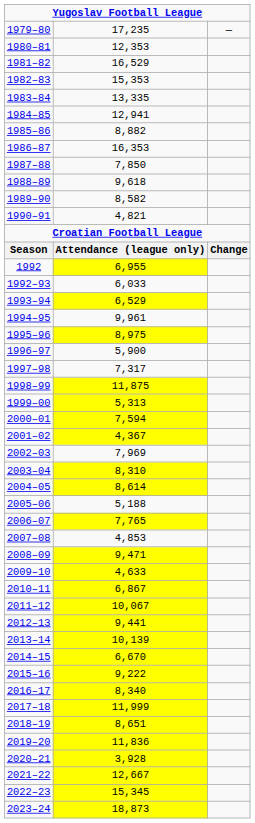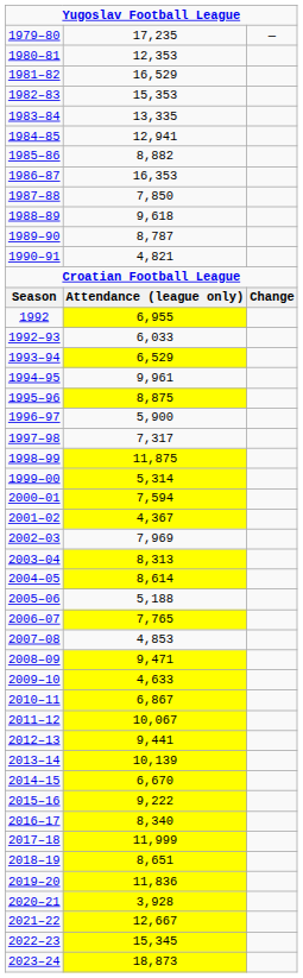1989–90 | column 2: 8,582 -> 8,787
1995–96 | column 2: 8,975 -> 8,875
1999–00 | column 2: 5,313 -> 5,314
2003–04 | column 2: 8,310 -> 8,313
